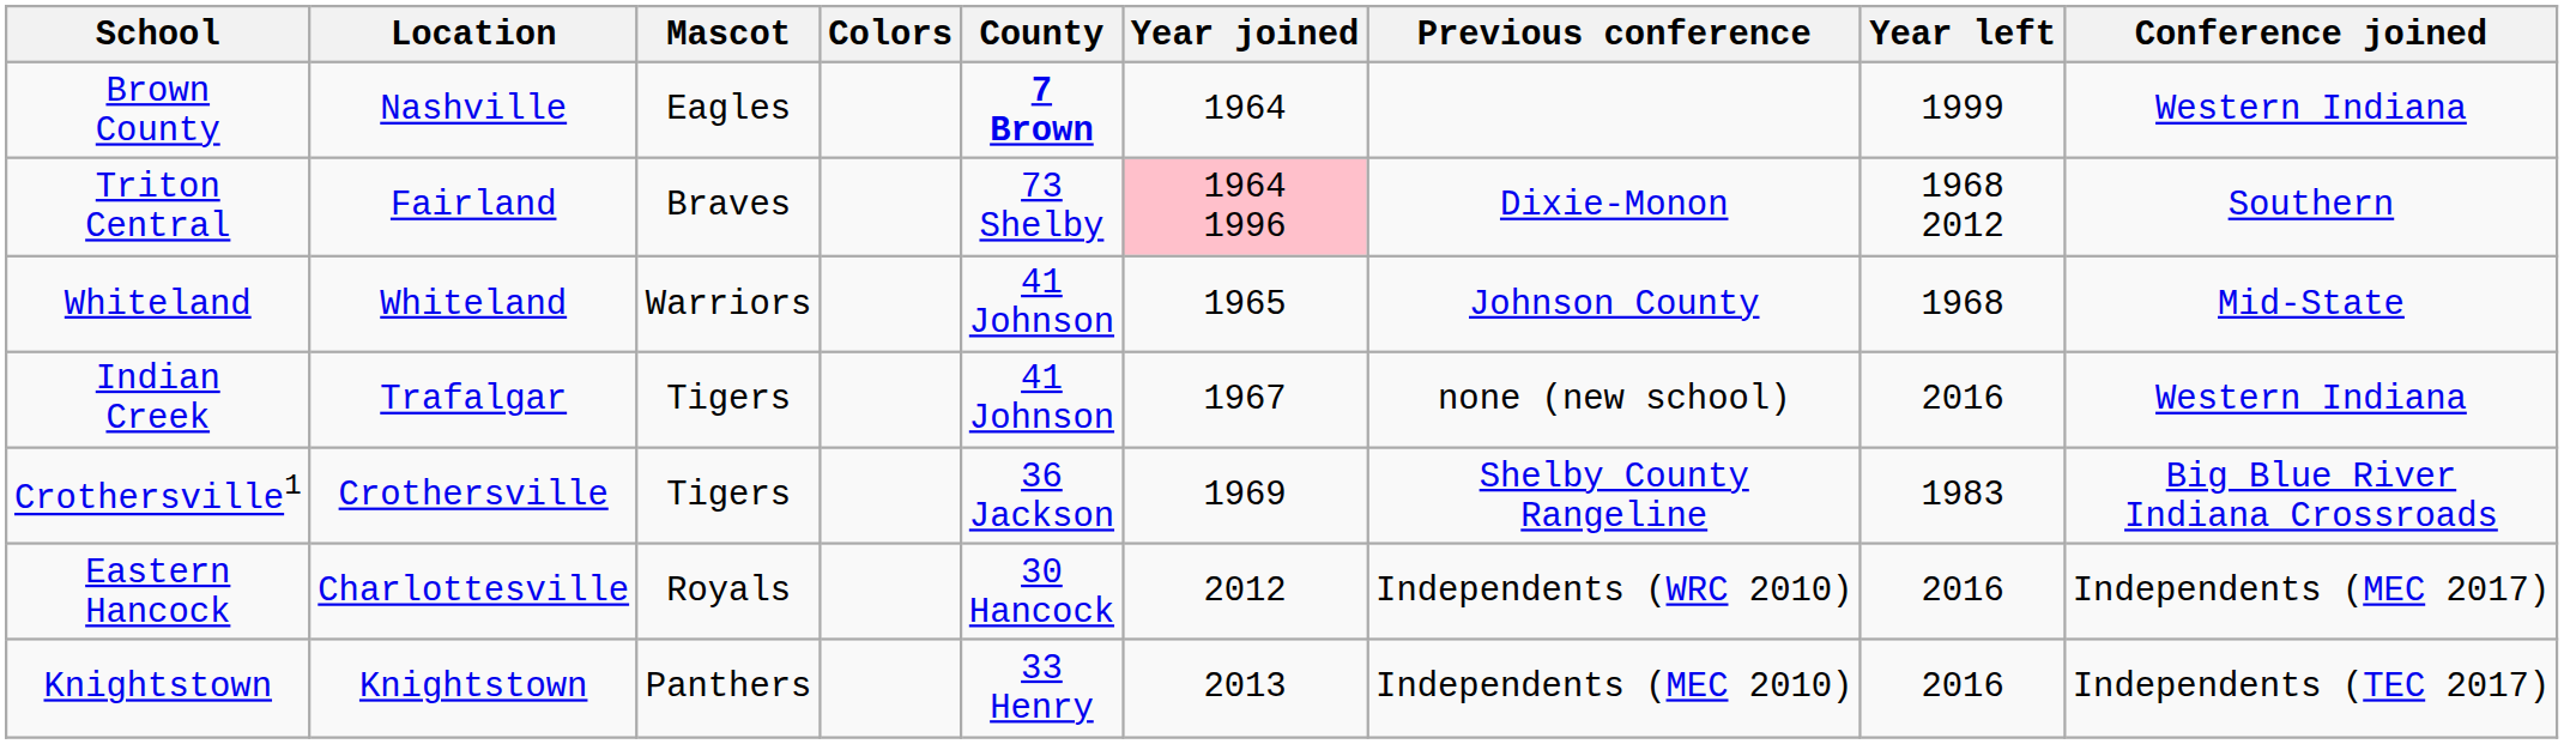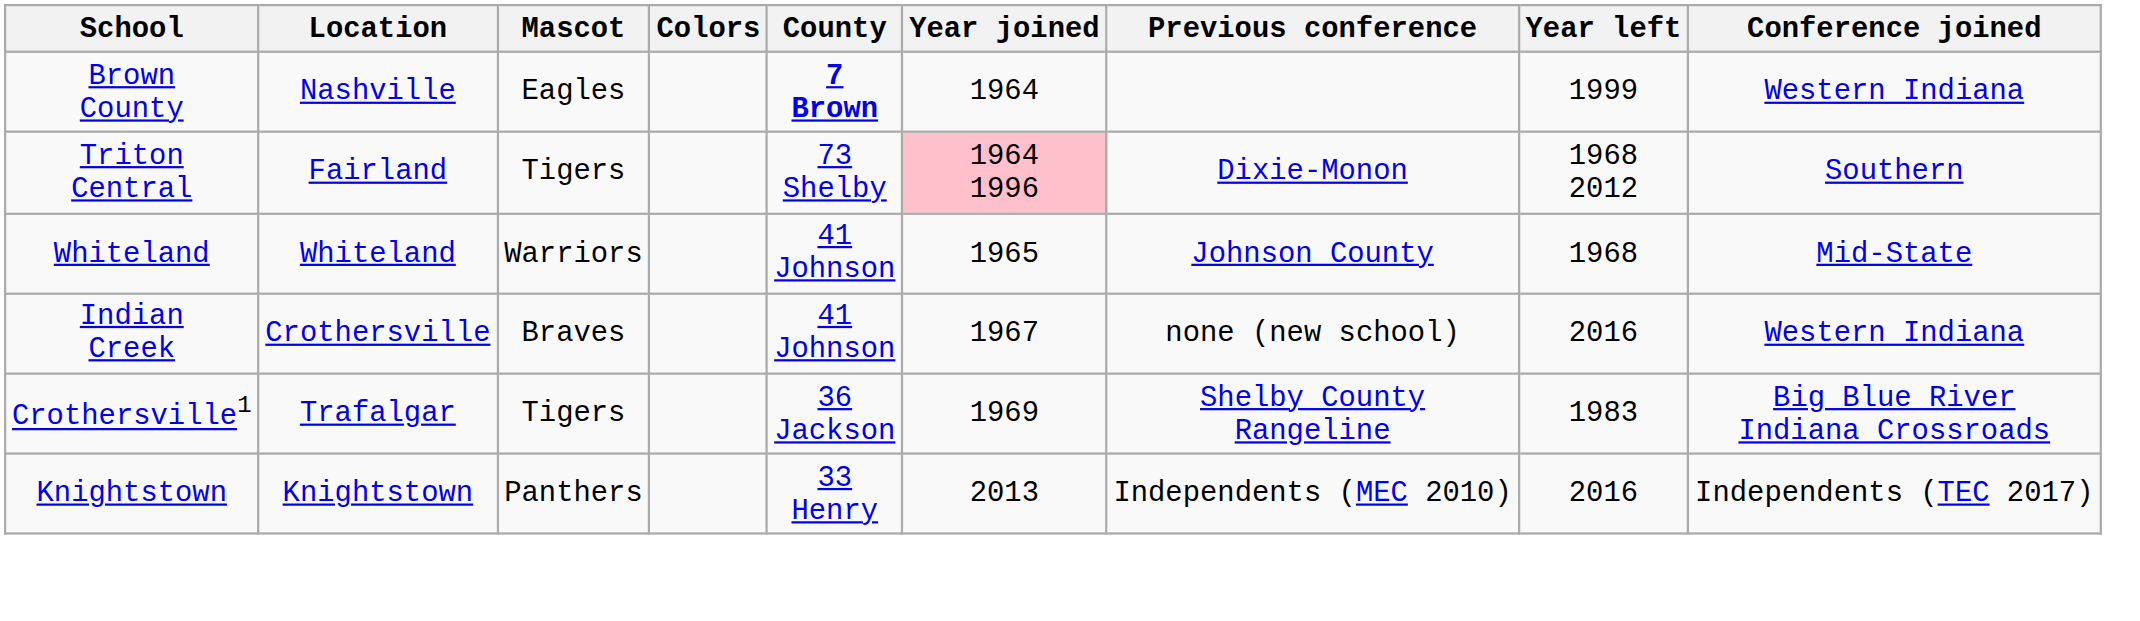Triton Central | Mascot: Braves -> Tigers
Indian Creek | Location: Trafalgar -> Crothersville
Indian Creek | Mascot: Tigers -> Braves
Crothersville1 | Location: Crothersville -> Trafalgar
- row: Eastern Hancock | Charlottesville | Royals | 30 Hancock | 2012 | Independents (WRC 2010) | 2016 | Independents (MEC 2017)
